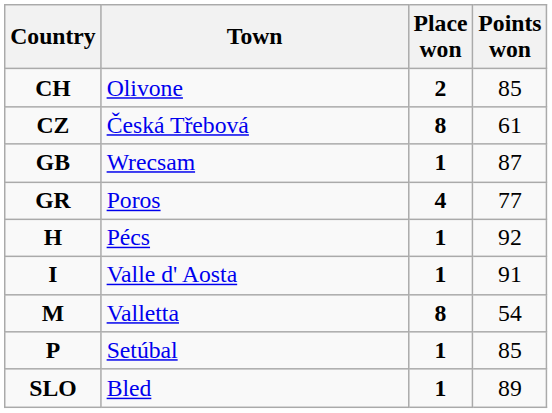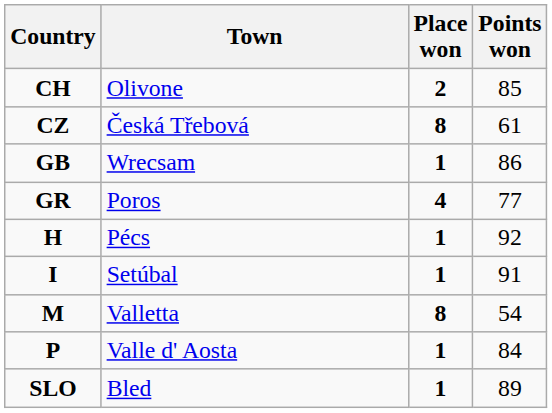GB | Points won: 87 -> 86
I | Town: Valle d' Aosta -> Setúbal
P | Town: Setúbal -> Valle d' Aosta
P | Points won: 85 -> 84
